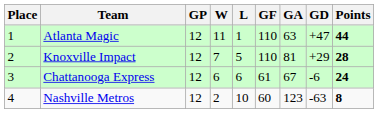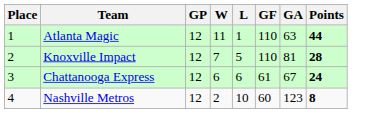- column: GD | +47 | +29 | -6 | -63
